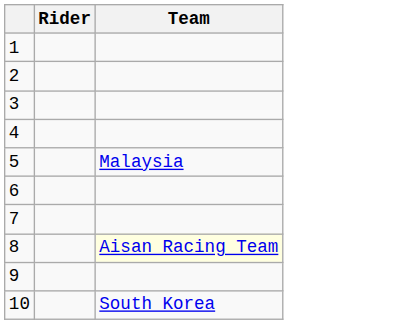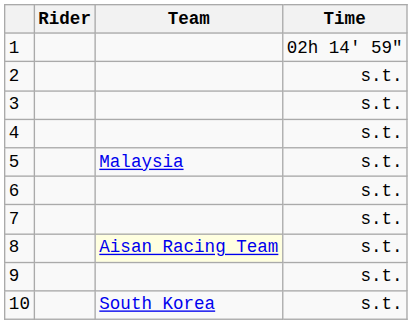+ column: Time | 02h 14' 59" | s.t. | s.t. | s.t. | s.t. | s.t. | s.t. | s.t. | s.t. | s.t.
